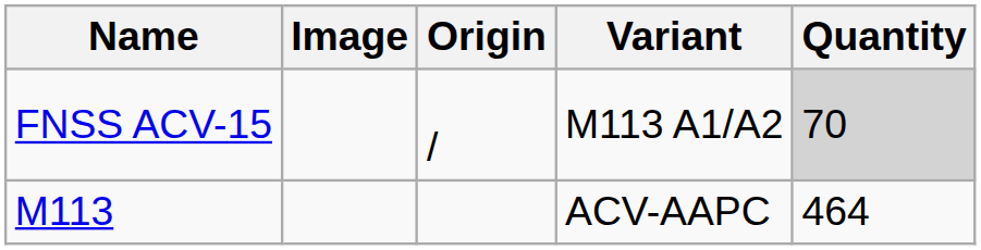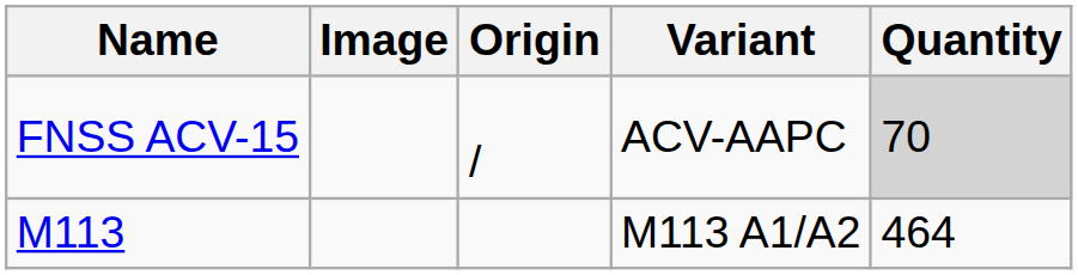FNSS ACV-15 | Variant: M113 A1/A2 -> ACV-AAPC
M113 | Variant: ACV-AAPC -> M113 A1/A2
